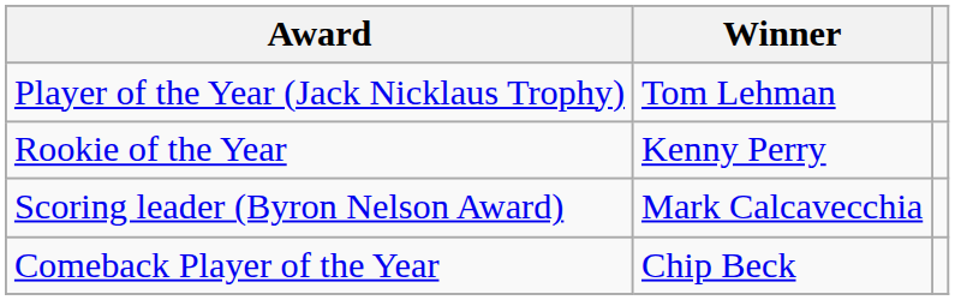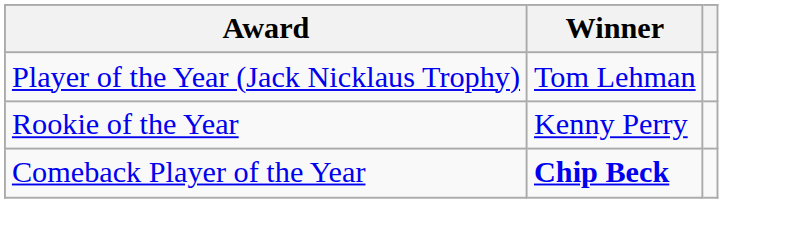- row: Scoring leader (Byron Nelson Award) | Mark Calcavecchia
Comeback Player of the Year | Winner: normal -> bold
